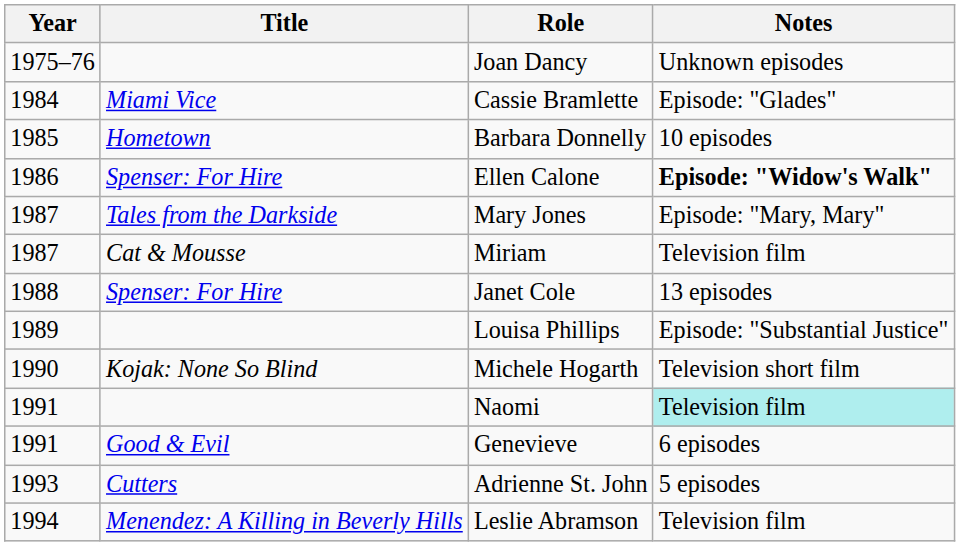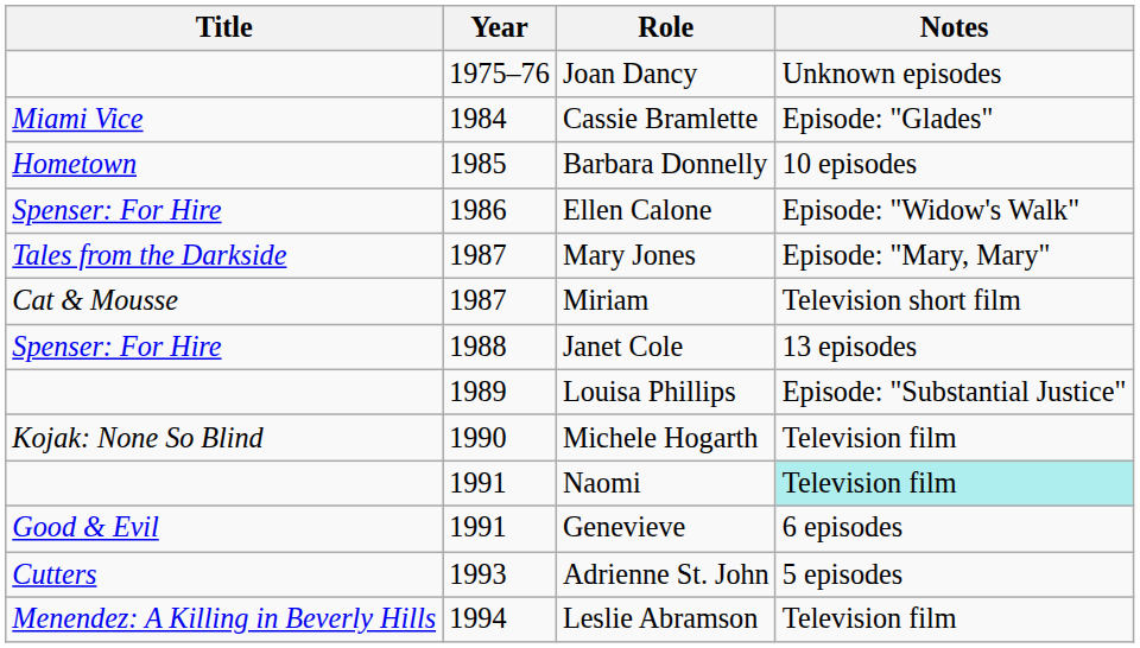columns swapped: Year <-> Title
Ellen Calone | Notes: bold -> normal
Miriam | Notes: Television film -> Television short film
Michele Hogarth | Notes: Television short film -> Television film
